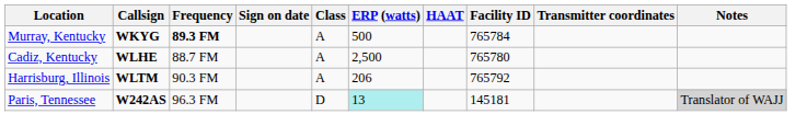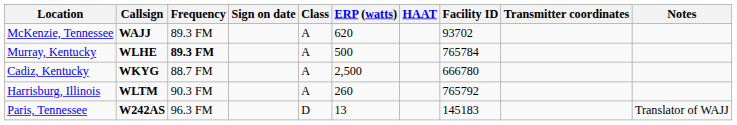+ row: McKenzie, Tennessee | WAJJ | 89.3 FM | A | 620 | 93702
Murray, Kentucky | Callsign: WKYG -> WLHE
Cadiz, Kentucky | Callsign: WLHE -> WKYG
Cadiz, Kentucky | Facility ID: 765780 -> 666780
Harrisburg, Illinois | ERP (watts): 206 -> 260
Paris, Tennessee | ERP (watts): paleturquoise background -> no background
Paris, Tennessee | Facility ID: 145181 -> 145183
Paris, Tennessee | Notes: lightgrey background -> no background
